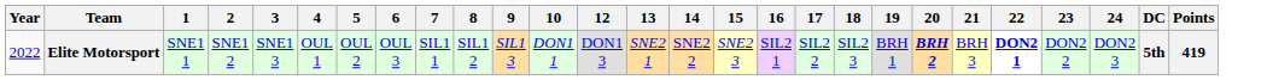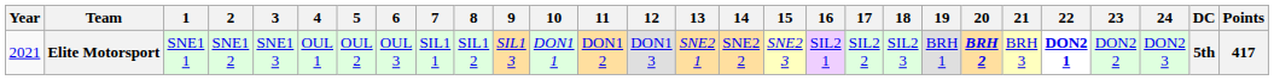+ column: 11 | DON1 2
Elite Motorsport | Year: 2022 -> 2021
Elite Motorsport | Points: 419 -> 417
